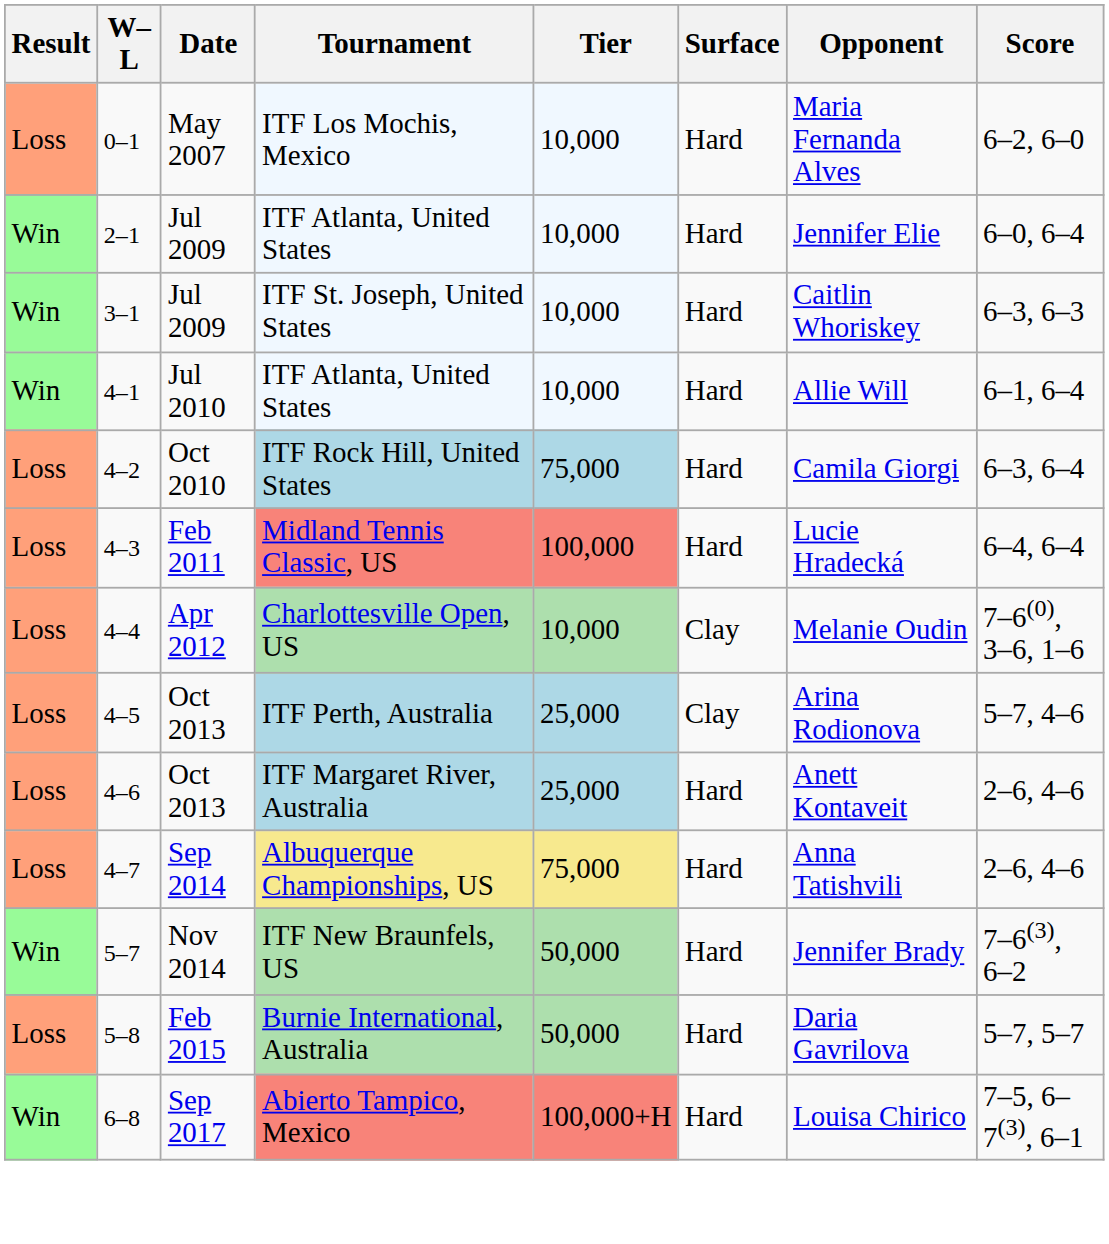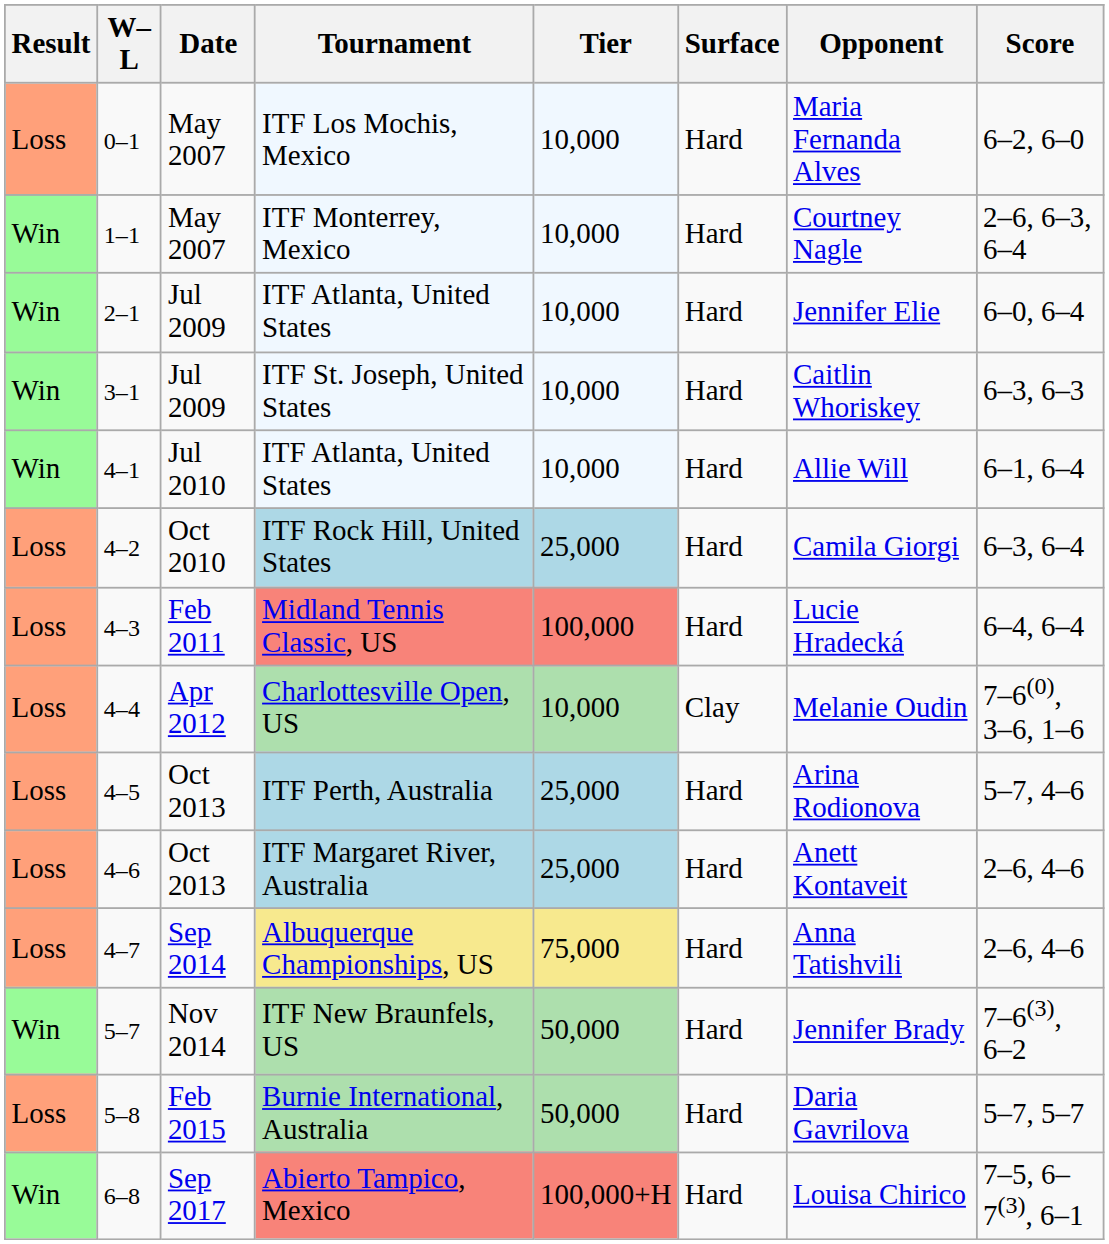+ row: Win | 1–1 | May 2007 | ITF Monterrey, Mexico | 10,000 | Hard | Courtney Nagle | 2–6, 6–3, 6–4
ITF Rock Hill, United States | Tier: 75,000 -> 25,000
ITF Perth, Australia | Surface: Clay -> Hard
